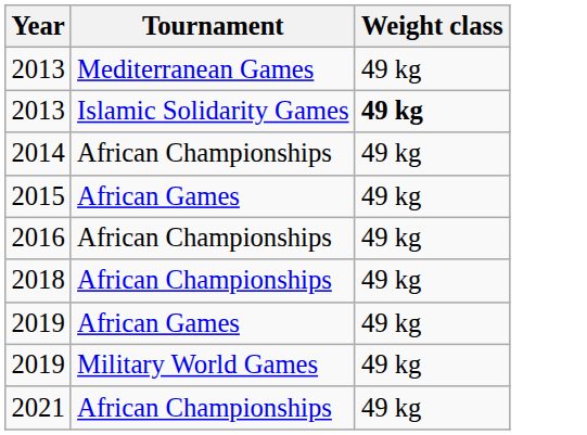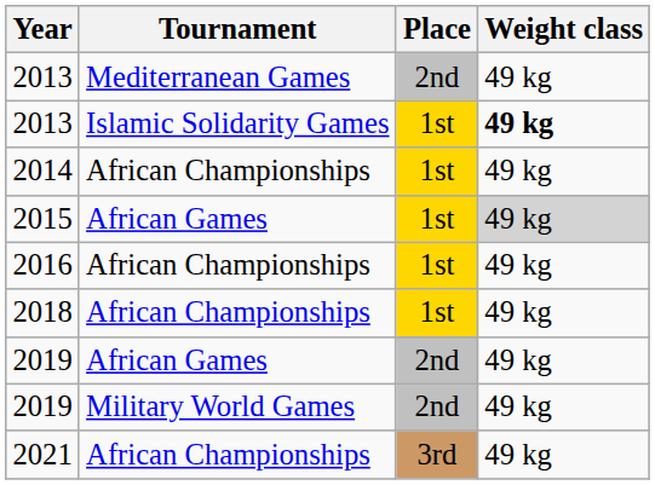+ column: Place | 2nd | 1st | 1st | 1st | 1st | 1st | 2nd | 2nd | 3rd
2015 | Weight class: no background -> lightgrey background
